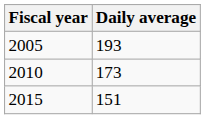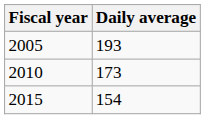2015 | Daily average: 151 -> 154
